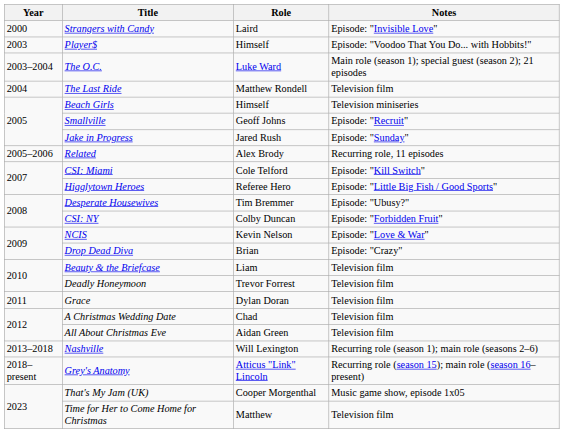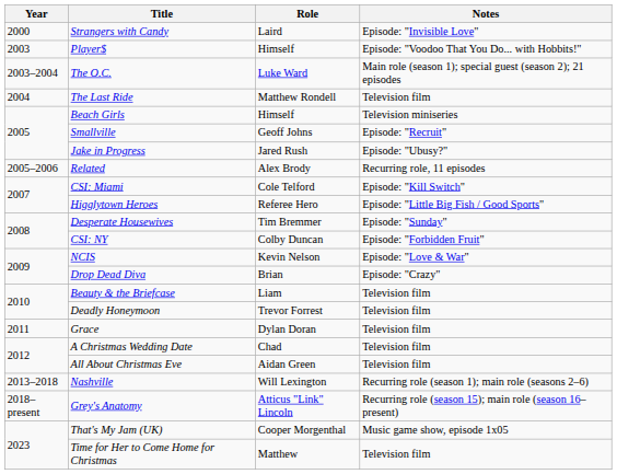Jake in Progress | Notes: Episode: "Sunday" -> Episode: "Ubusy?"
Desperate Housewives | Notes: Episode: "Ubusy?" -> Episode: "Sunday"
